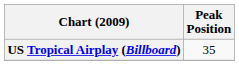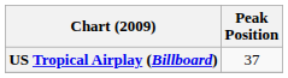US Tropical Airplay (Billboard) | Peak Position: 35 -> 37
